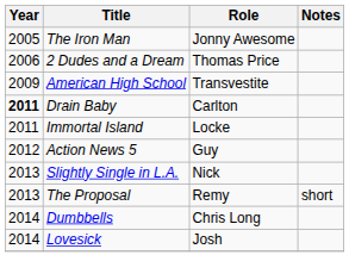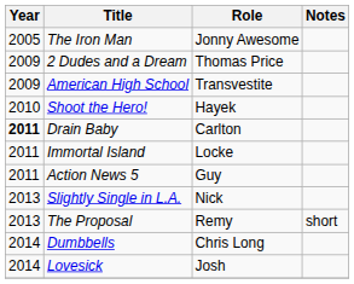2 Dudes and a Dream | Year: 2006 -> 2009
+ row: 2010 | Shoot the Hero! | Hayek
Action News 5 | Year: 2012 -> 2011
